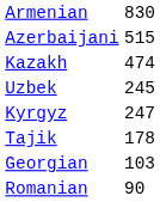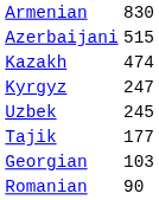rows swapped: Uzbek <-> Kyrgyz
Tajik | column 2: 178 -> 177
